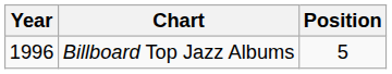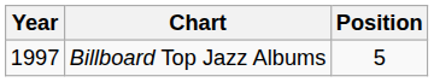Billboard Top Jazz Albums | Year: 1996 -> 1997
